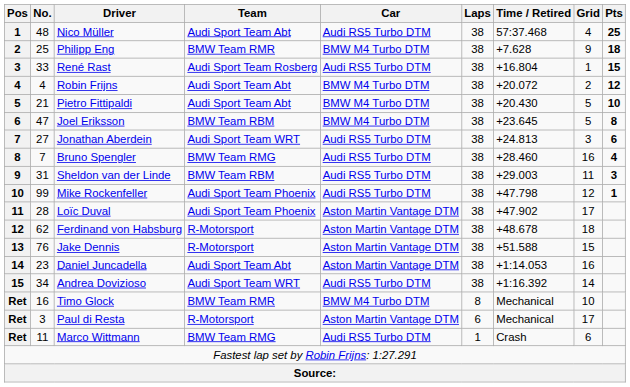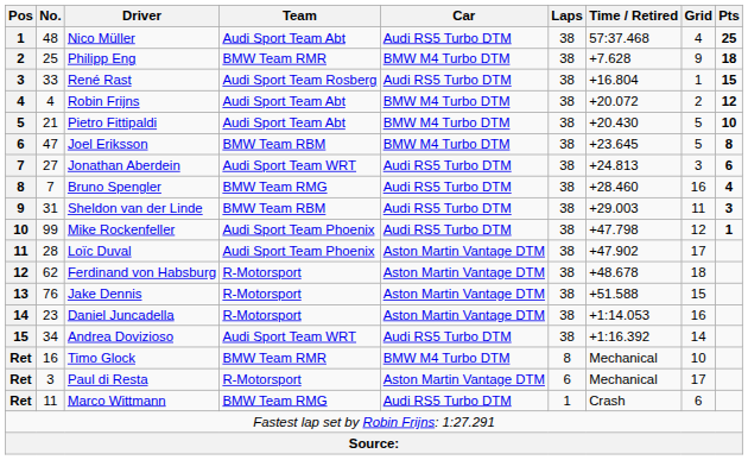Daniel Juncadella | Team: Audi Sport Team Abt -> R-Motorsport
